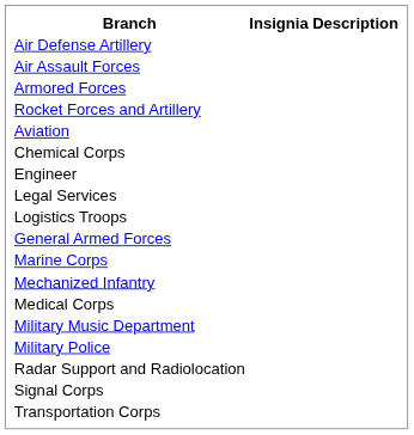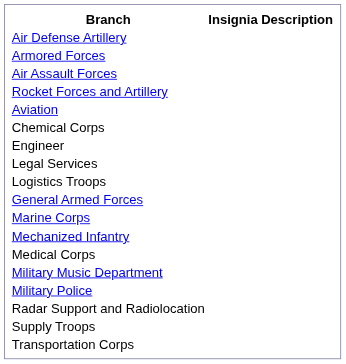rows swapped: Air Assault Forces <-> Armored Forces
- row: Signal Corps
+ row: Supply Troops
